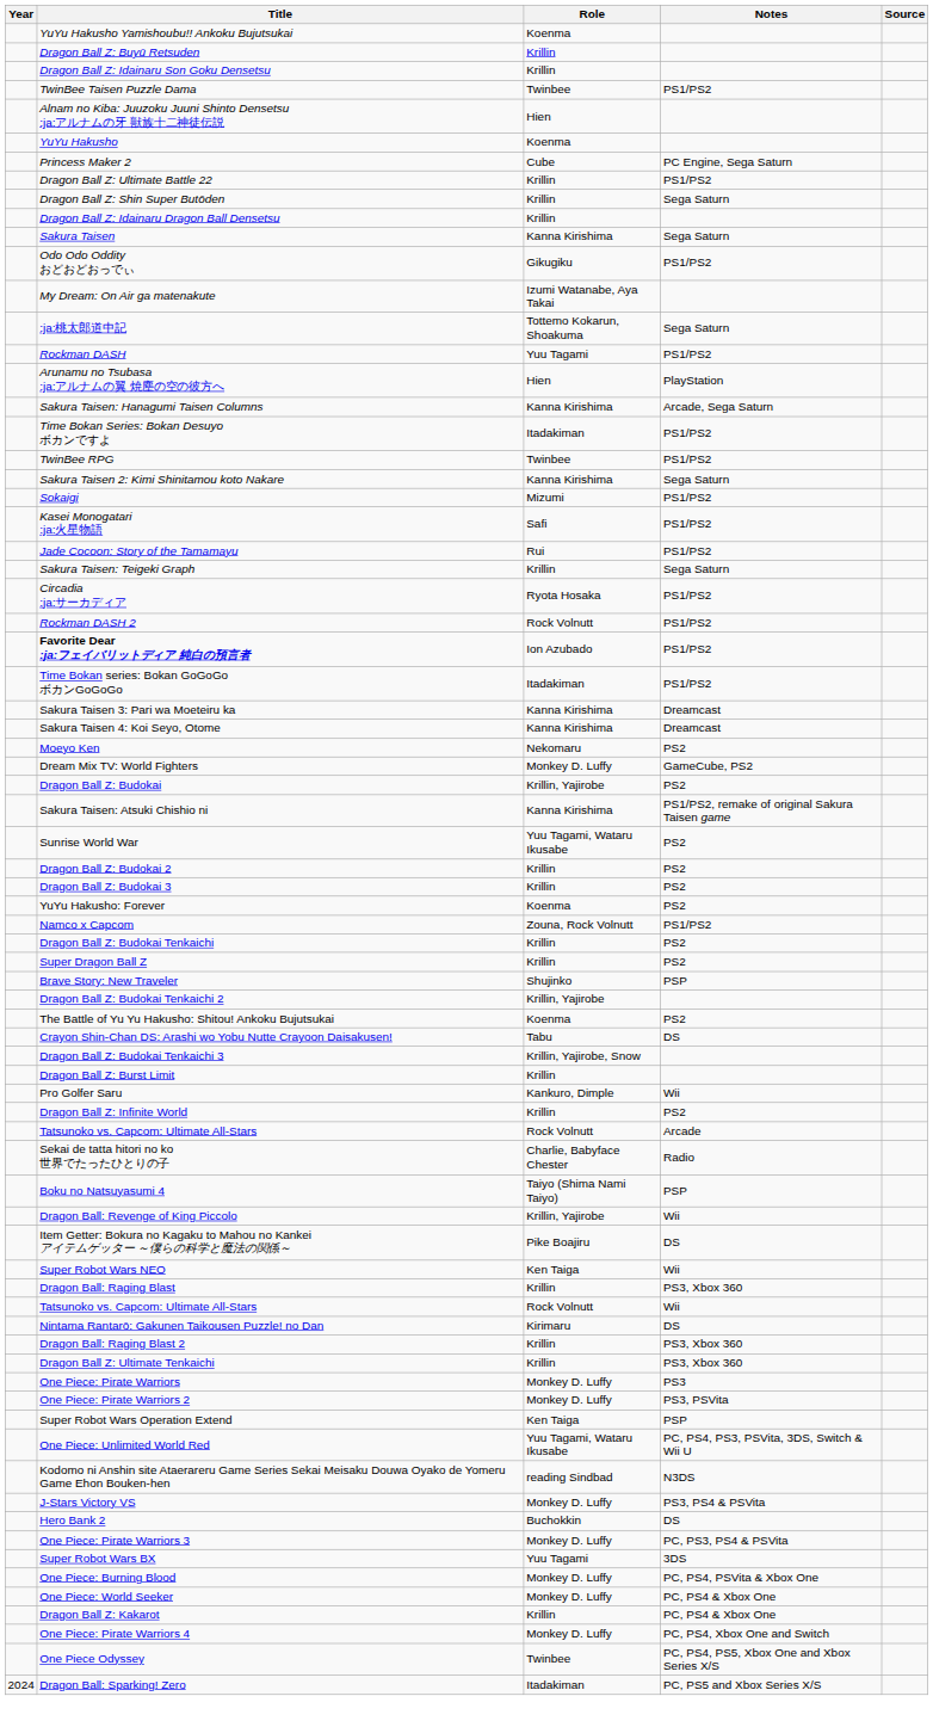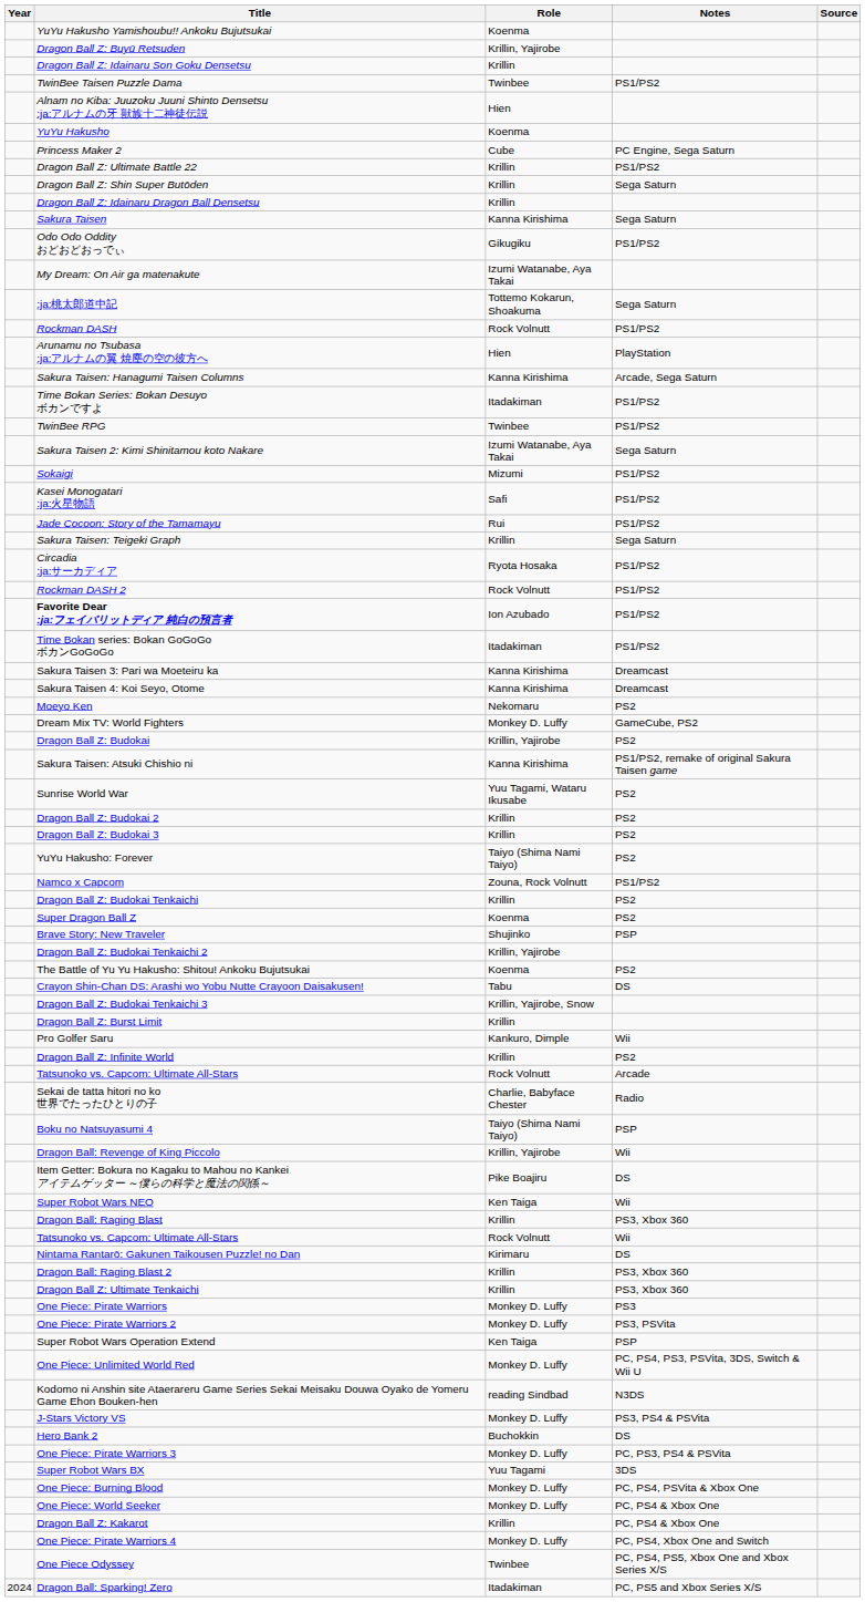Dragon Ball Z: Buyū Retsuden | Role: Krillin -> Krillin, Yajirobe
Rockman DASH | Role: Yuu Tagami -> Rock Volnutt
Sakura Taisen 2: Kimi Shinitamou koto Nakare | Role: Kanna Kirishima -> Izumi Watanabe, Aya Takai
YuYu Hakusho: Forever | Role: Koenma -> Taiyo (Shima Nami Taiyo)
Super Dragon Ball Z | Role: Krillin -> Koenma
One Piece: Unlimited World Red | Role: Yuu Tagami, Wataru Ikusabe -> Monkey D. Luffy
